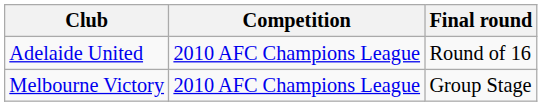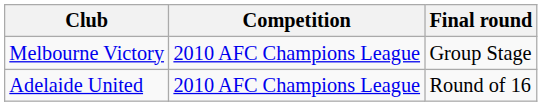rows swapped: Melbourne Victory <-> Adelaide United
